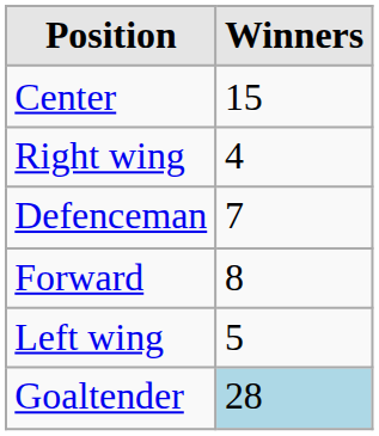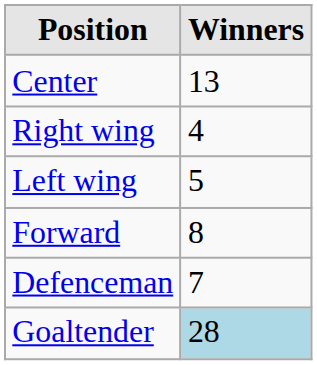Center | Winners: 15 -> 13
rows swapped: Left wing <-> Defenceman
